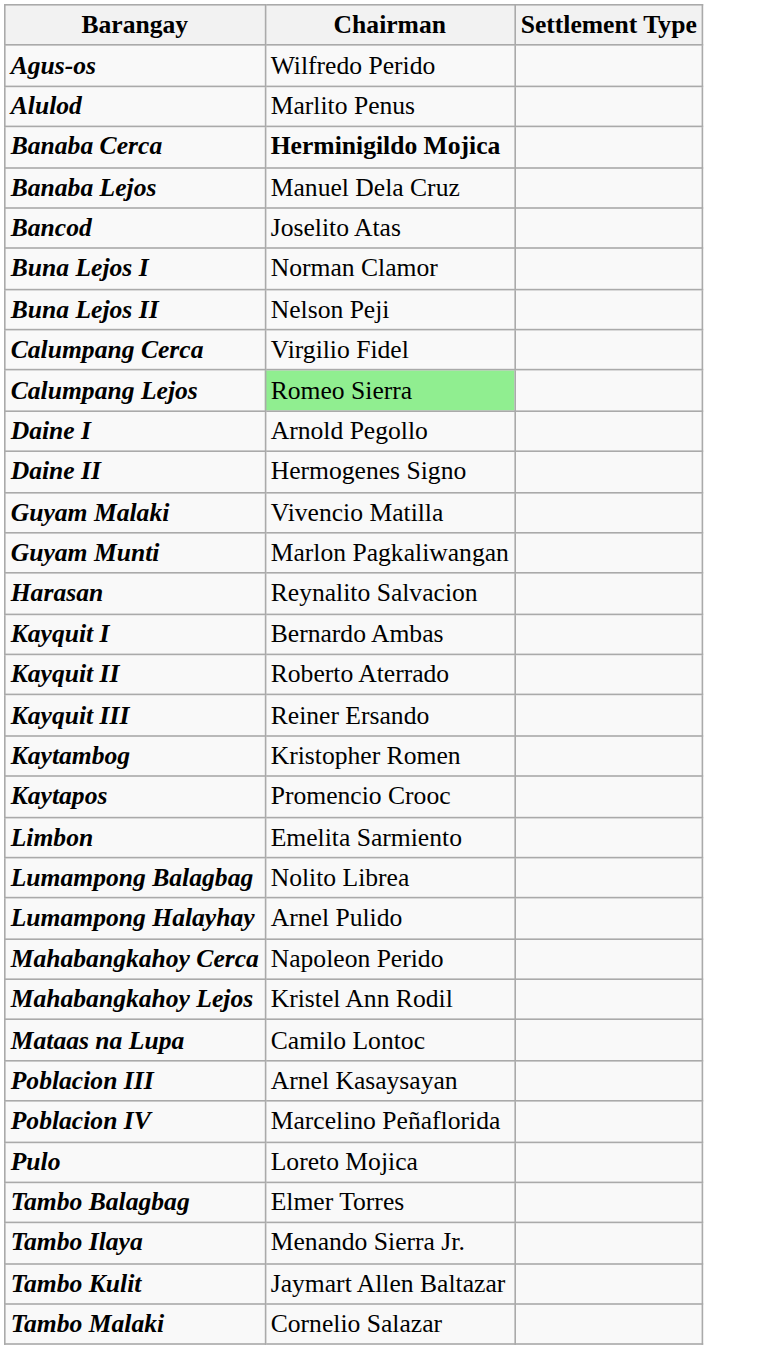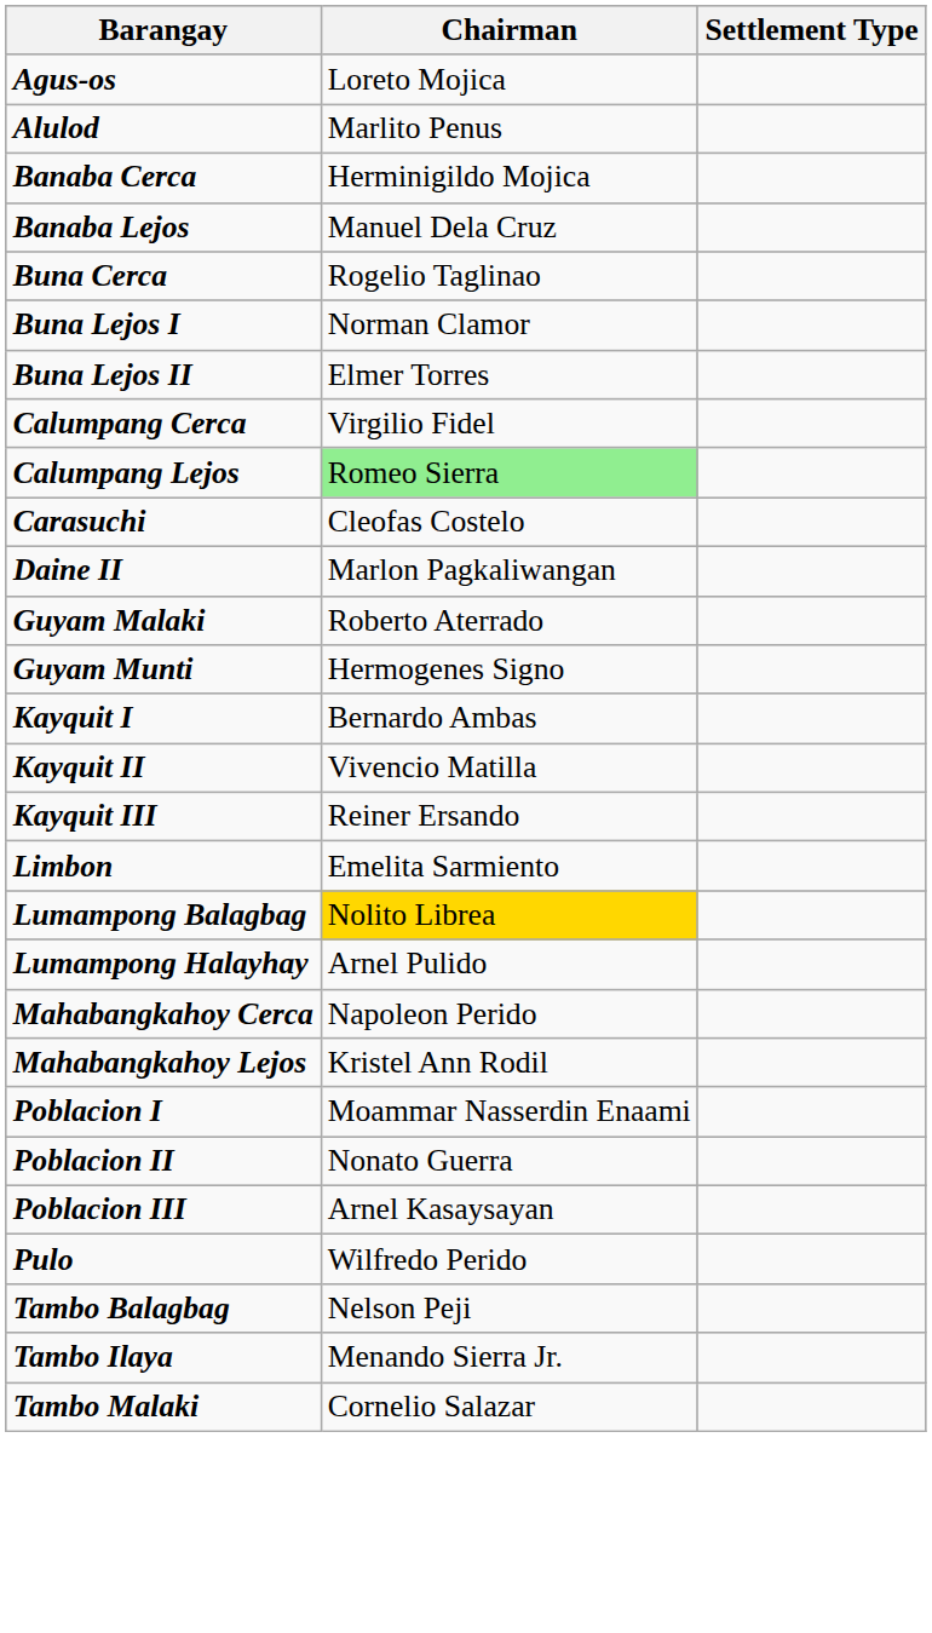Agus-os | Chairman: Wilfredo Perido -> Loreto Mojica
Banaba Cerca | Chairman: bold -> normal
- row: Bancod | Joselito Atas
+ row: Buna Cerca | Rogelio Taglinao
Buna Lejos II | Chairman: Nelson Peji -> Elmer Torres
+ row: Carasuchi | Cleofas Costelo
- row: Daine I | Arnold Pegollo
Daine II | Chairman: Hermogenes Signo -> Marlon Pagkaliwangan
Guyam Malaki | Chairman: Vivencio Matilla -> Roberto Aterrado
Guyam Munti | Chairman: Marlon Pagkaliwangan -> Hermogenes Signo
- row: Harasan | Reynalito Salvacion
Kayquit II | Chairman: Roberto Aterrado -> Vivencio Matilla
- row: Kaytambog | Kristopher Romen
- row: Kaytapos | Promencio Crooc
Lumampong Balagbag | Chairman: no background -> gold background
- row: Mataas na Lupa | Camilo Lontoc
+ row: Poblacion I | Moammar Nasserdin Enaami
+ row: Poblacion II | Nonato Guerra
- row: Poblacion IV | Marcelino Peñaflorida
Pulo | Chairman: Loreto Mojica -> Wilfredo Perido
Tambo Balagbag | Chairman: Elmer Torres -> Nelson Peji
- row: Tambo Kulit | Jaymart Allen Baltazar
